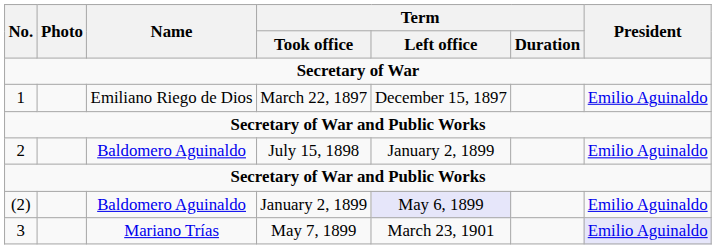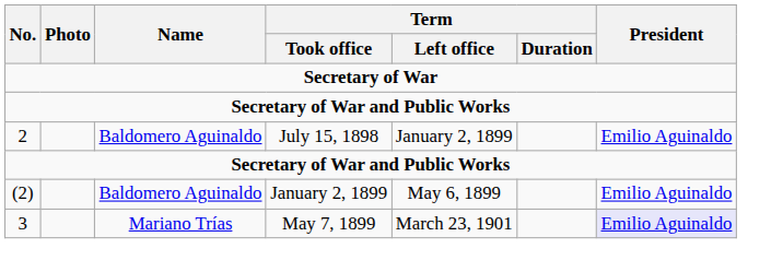- row: 1 | Emiliano Riego de Dios | March 22, 1897 | December 15, 1897 | Emilio Aguinaldo
(2) | Term / Left office: lavender background -> no background
